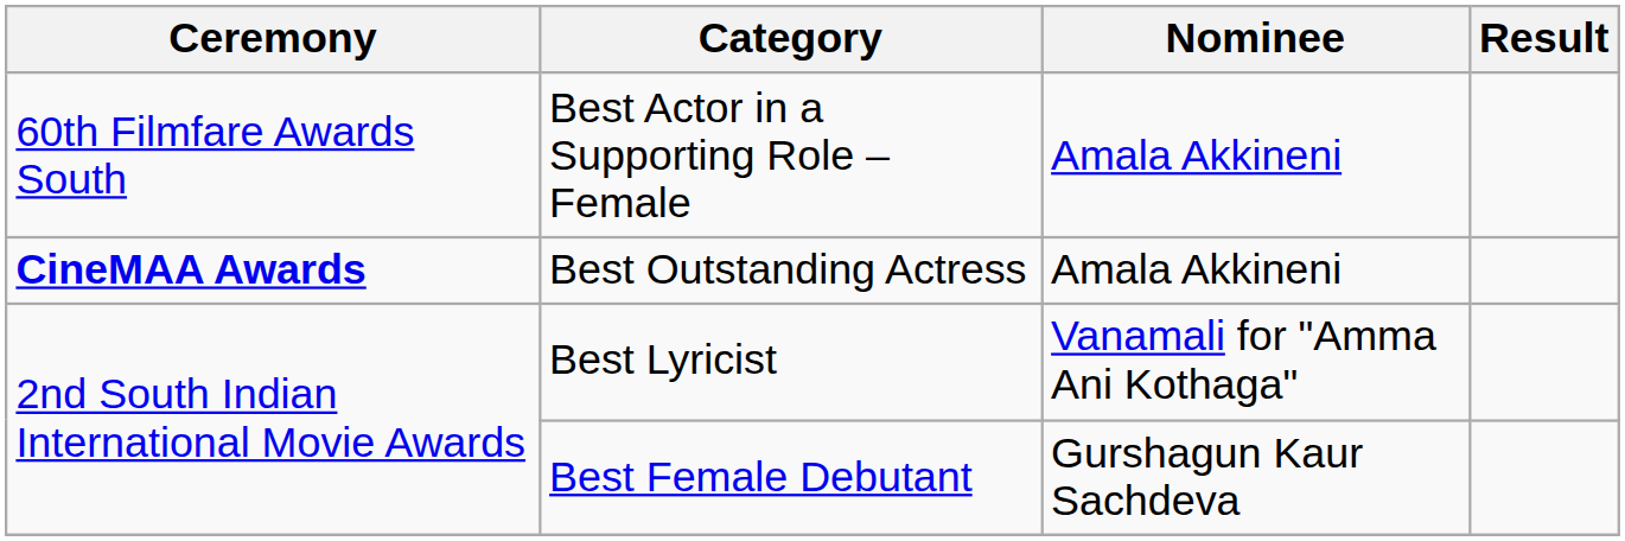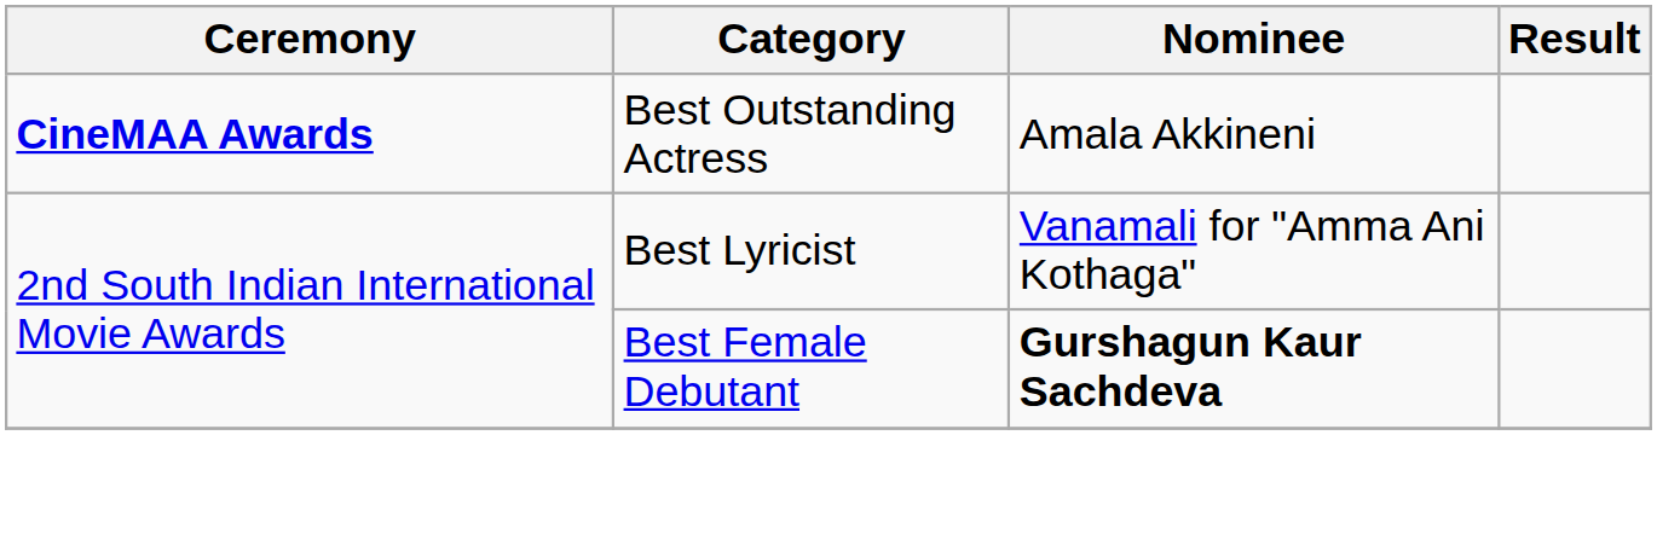- row: 60th Filmfare Awards South | Best Actor in a Supporting Role – Female | Amala Akkineni
Best Female Debutant | Nominee: normal -> bold
